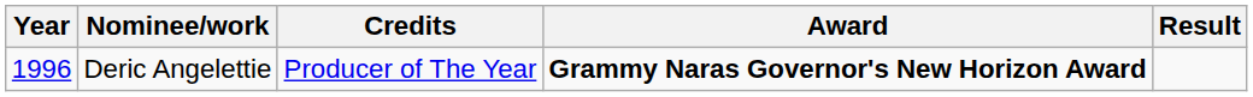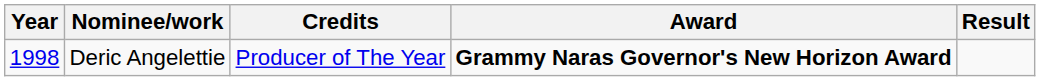Deric Angelettie | Year: 1996 -> 1998
